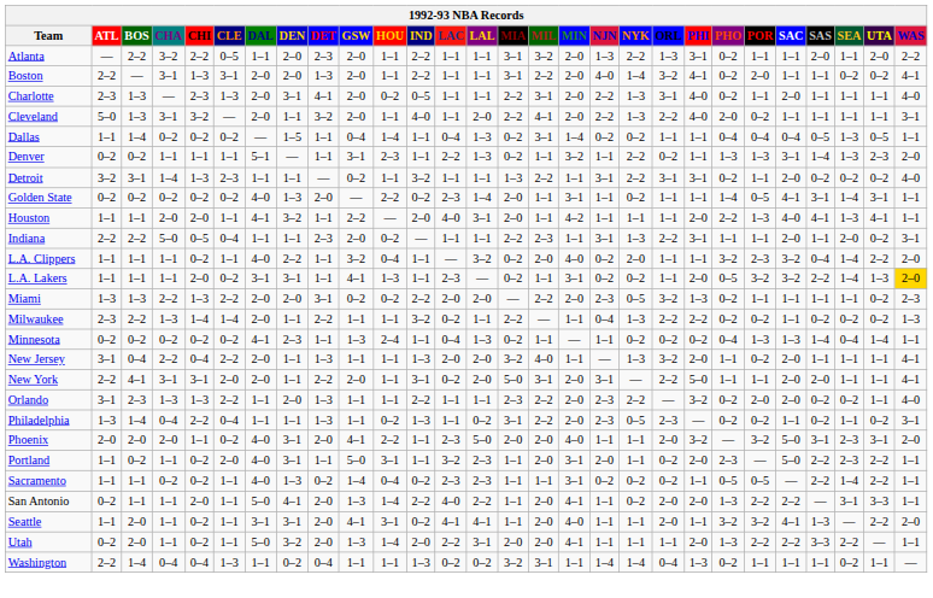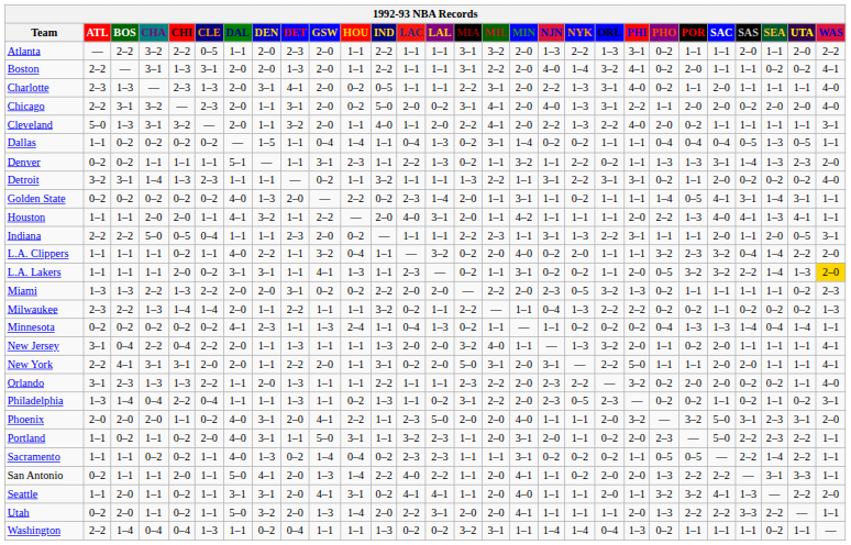+ row: Chicago | 2–2 | 3–1 | 3–2 | — | 2–3 | 2–0 | 1–1 | 3–1 | 2–0 | 0–2 | 5–0 | 2–0 | 0–2 | 3–1 | 4–1 | 2–0 | 4–0 | 1–3 | 3–1 | 2–2 | 1–1 | 2–0 | 2–0 | 0–2 | 2–0 | 2–0 | 4–0
Dallas | BOS: 1–4 -> 0–2
Indiana | UTA: 0–2 -> 0–5
